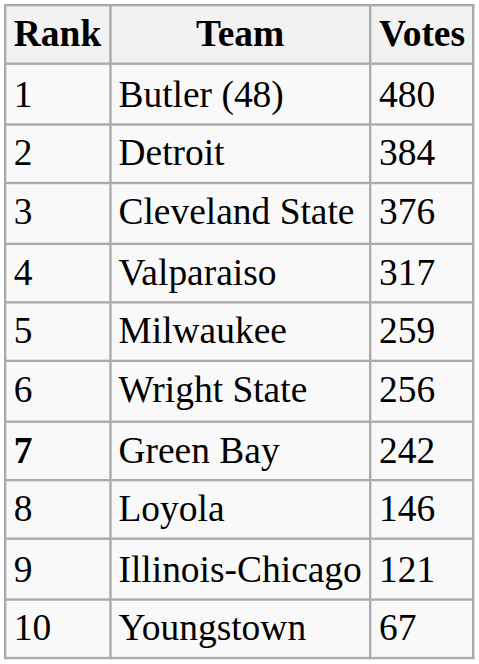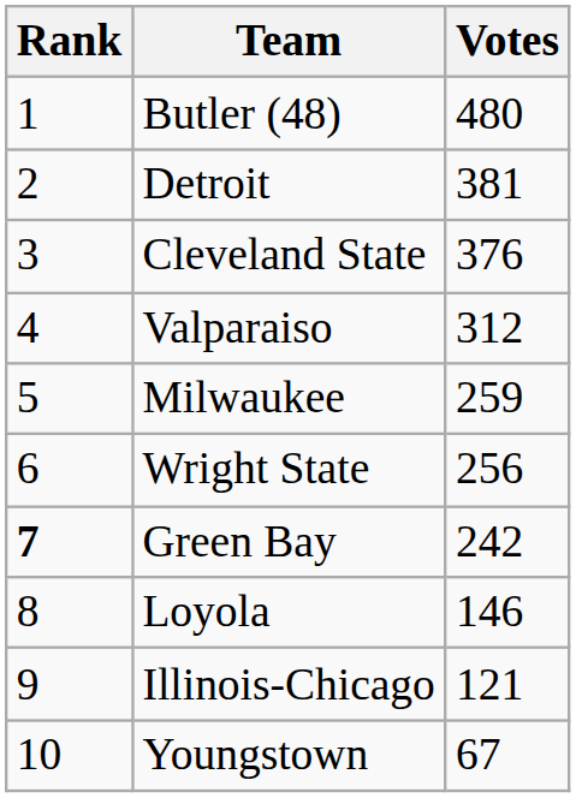Detroit | Votes: 384 -> 381
Valparaiso | Votes: 317 -> 312
